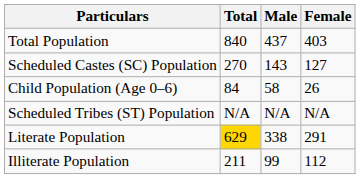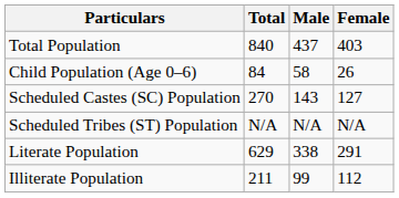rows swapped: Child Population (Age 0–6) <-> Scheduled Castes (SC) Population
Literate Population | Total: gold background -> no background
